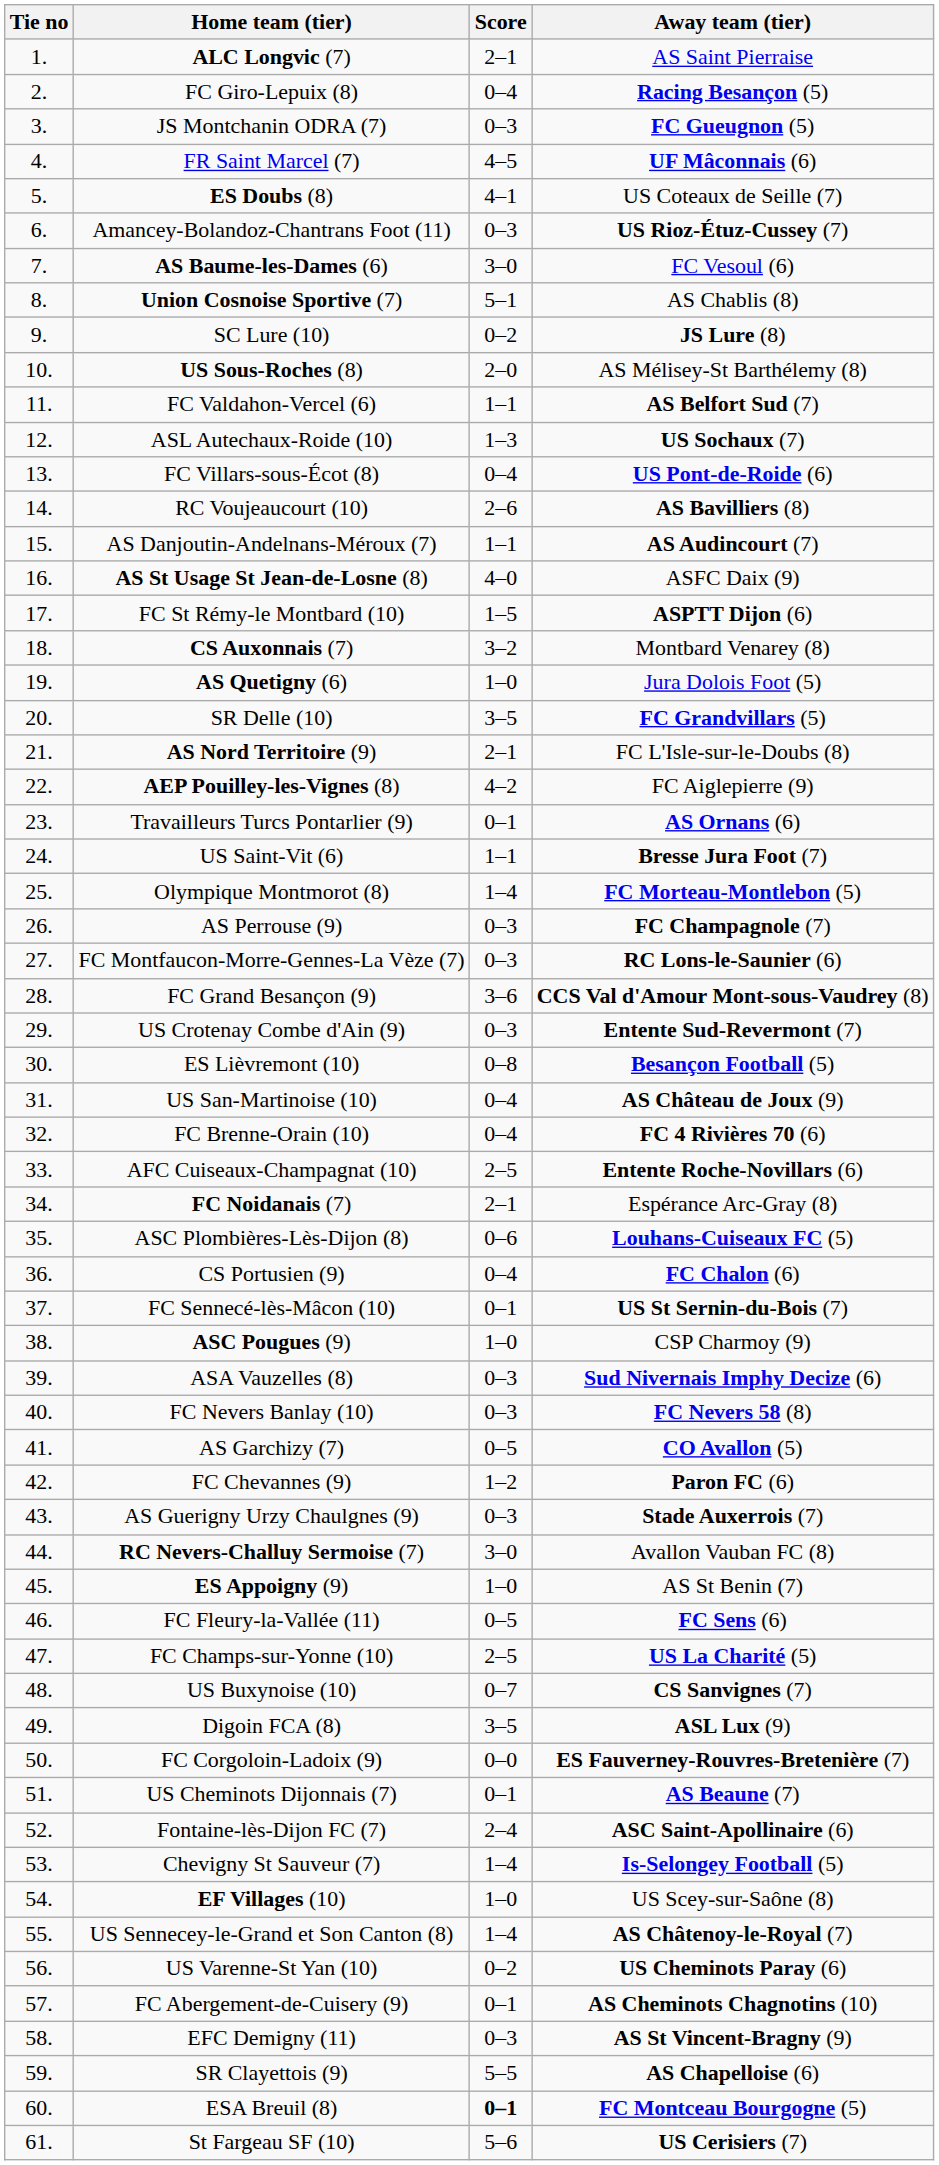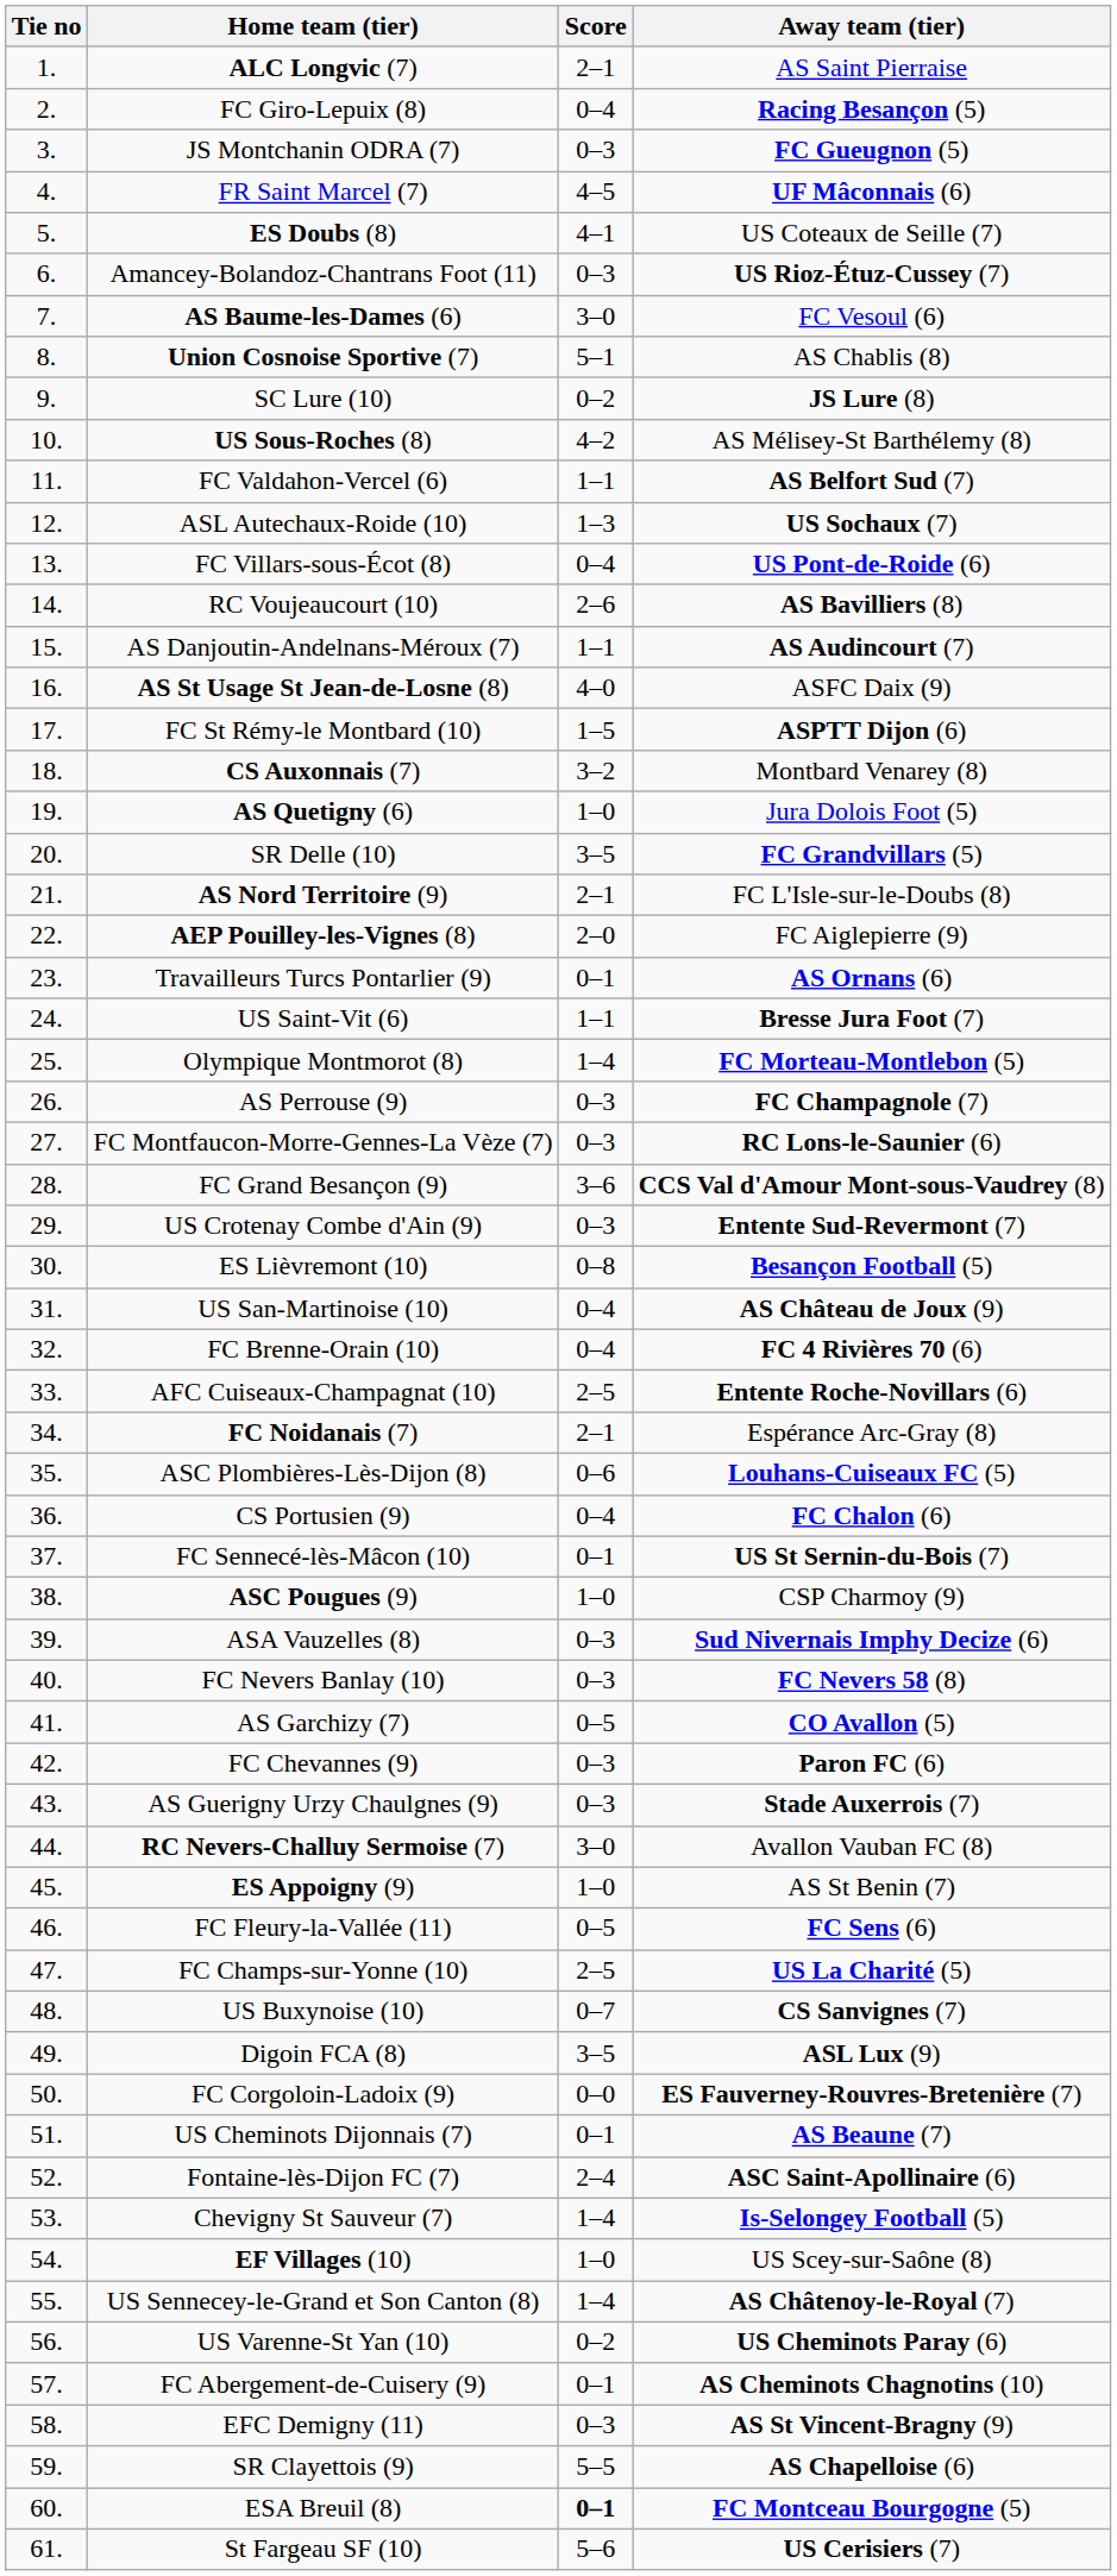US Sous-Roches (8) | Score: 2–0 -> 4–2
AEP Pouilley-les-Vignes (8) | Score: 4–2 -> 2–0
FC Chevannes (9) | Score: 1–2 -> 0–3
